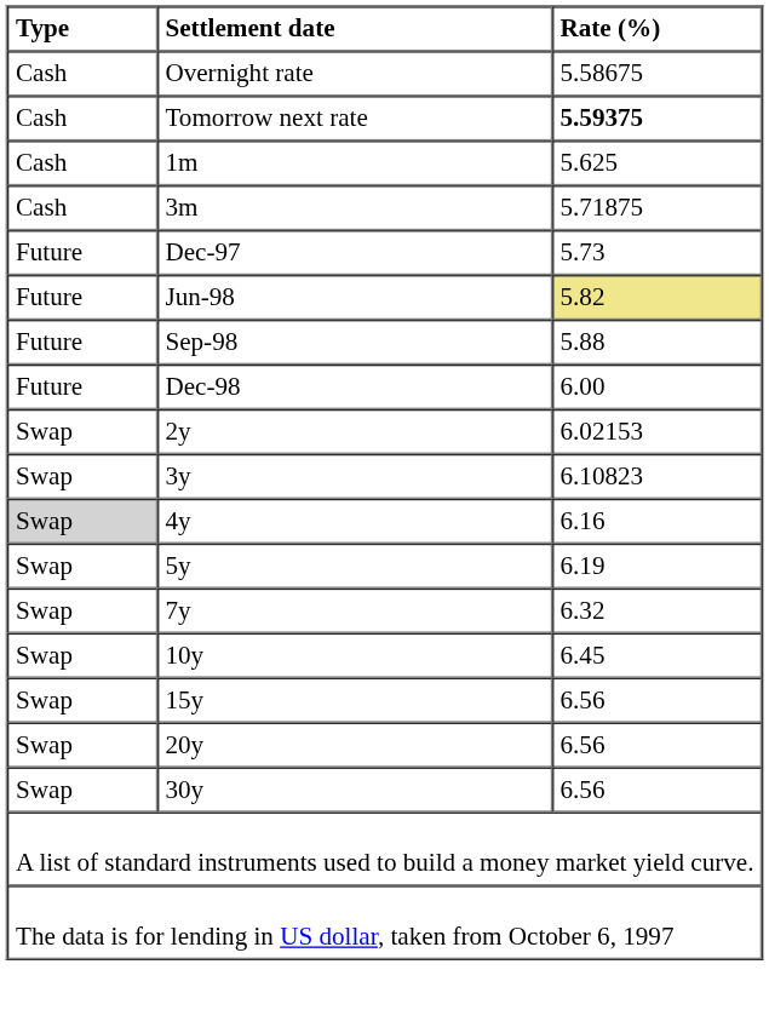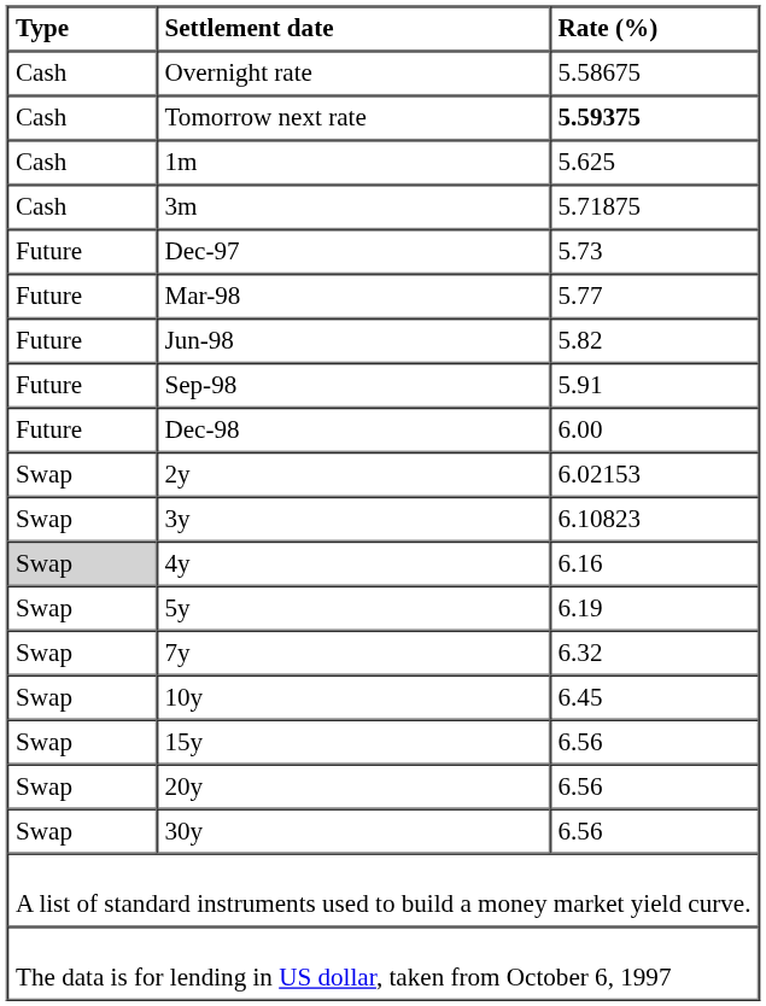+ row: Future | Mar-98 | 5.77
Jun-98 | Rate (%): khaki background -> no background
Sep-98 | Rate (%): 5.88 -> 5.91
